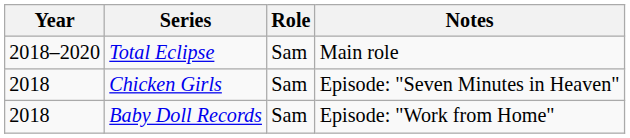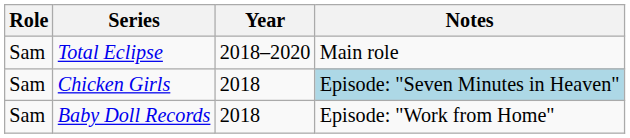columns swapped: Year <-> Role
Chicken Girls | Notes: no background -> lightblue background
